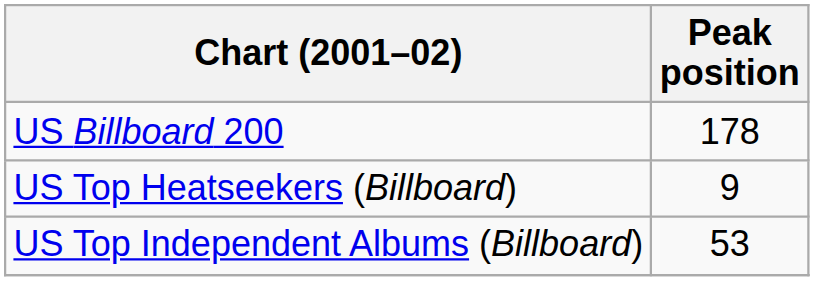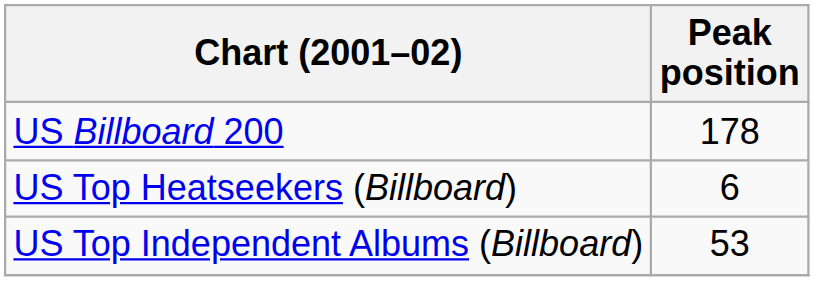US Top Heatseekers (Billboard) | Peak position: 9 -> 6
